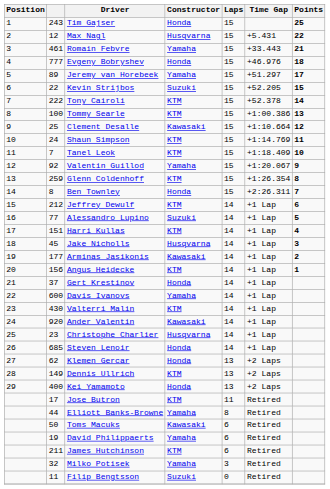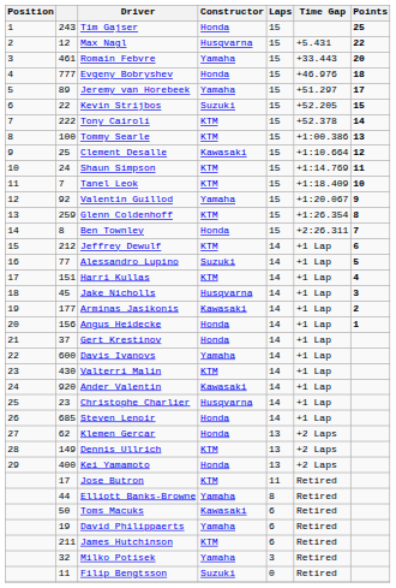Romain Febvre | Points: 21 -> 20
Angus Heidecke | Constructor: KTM -> Honda
